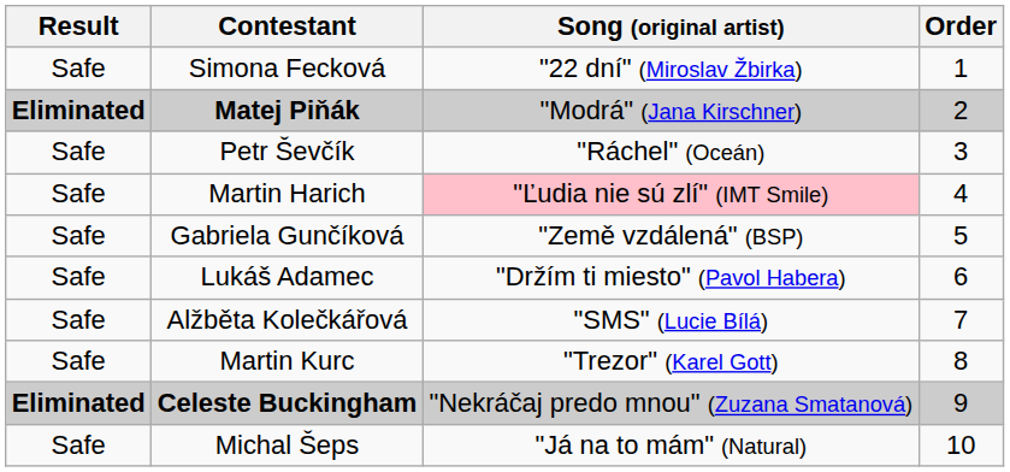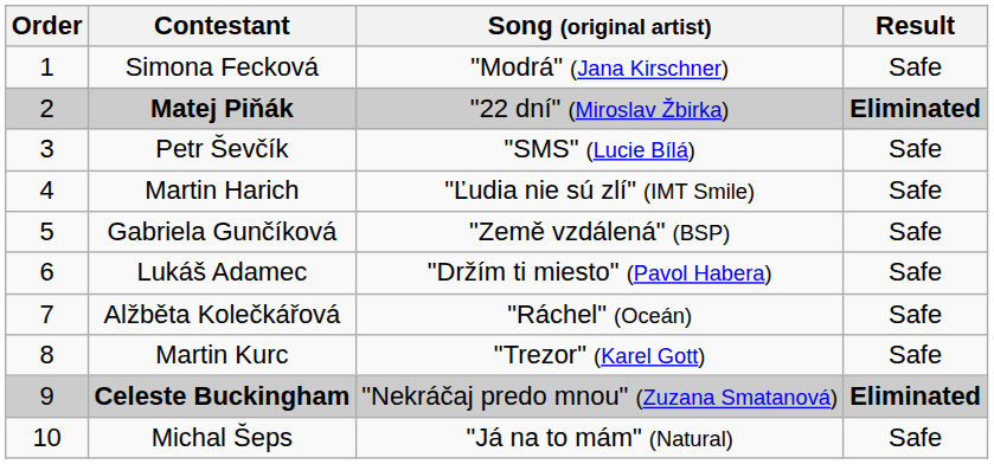columns swapped: Order <-> Result
Simona Fecková | Song (original artist): "22 dní" (Miroslav Žbirka) -> "Modrá" (Jana Kirschner)
Matej Piňák | Song (original artist): "Modrá" (Jana Kirschner) -> "22 dní" (Miroslav Žbirka)
Petr Ševčík | Song (original artist): "Ráchel" (Oceán) -> "SMS" (Lucie Bílá)
Martin Harich | Song (original artist): pink background -> no background
Alžběta Kolečkářová | Song (original artist): "SMS" (Lucie Bílá) -> "Ráchel" (Oceán)
